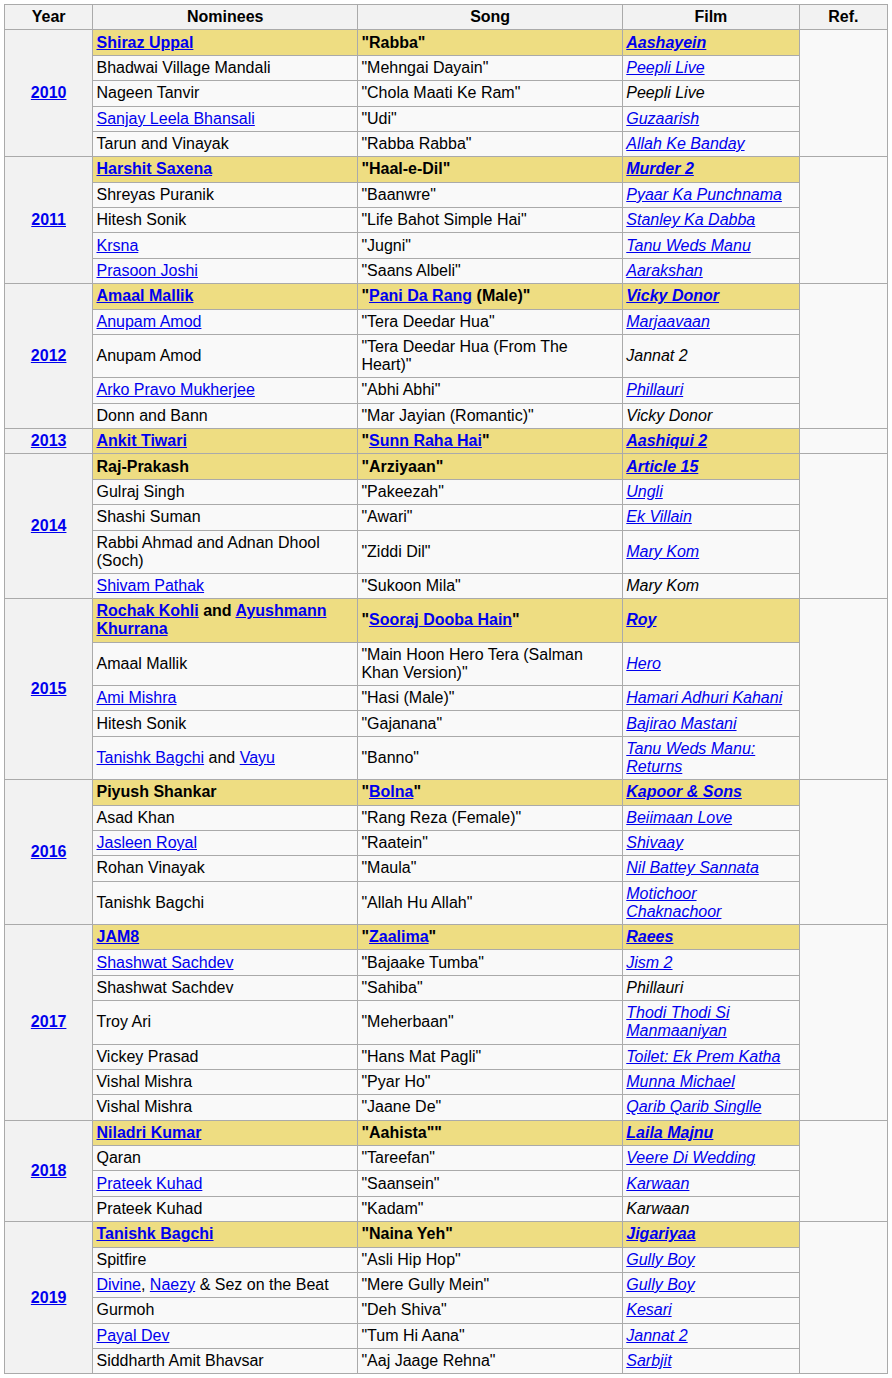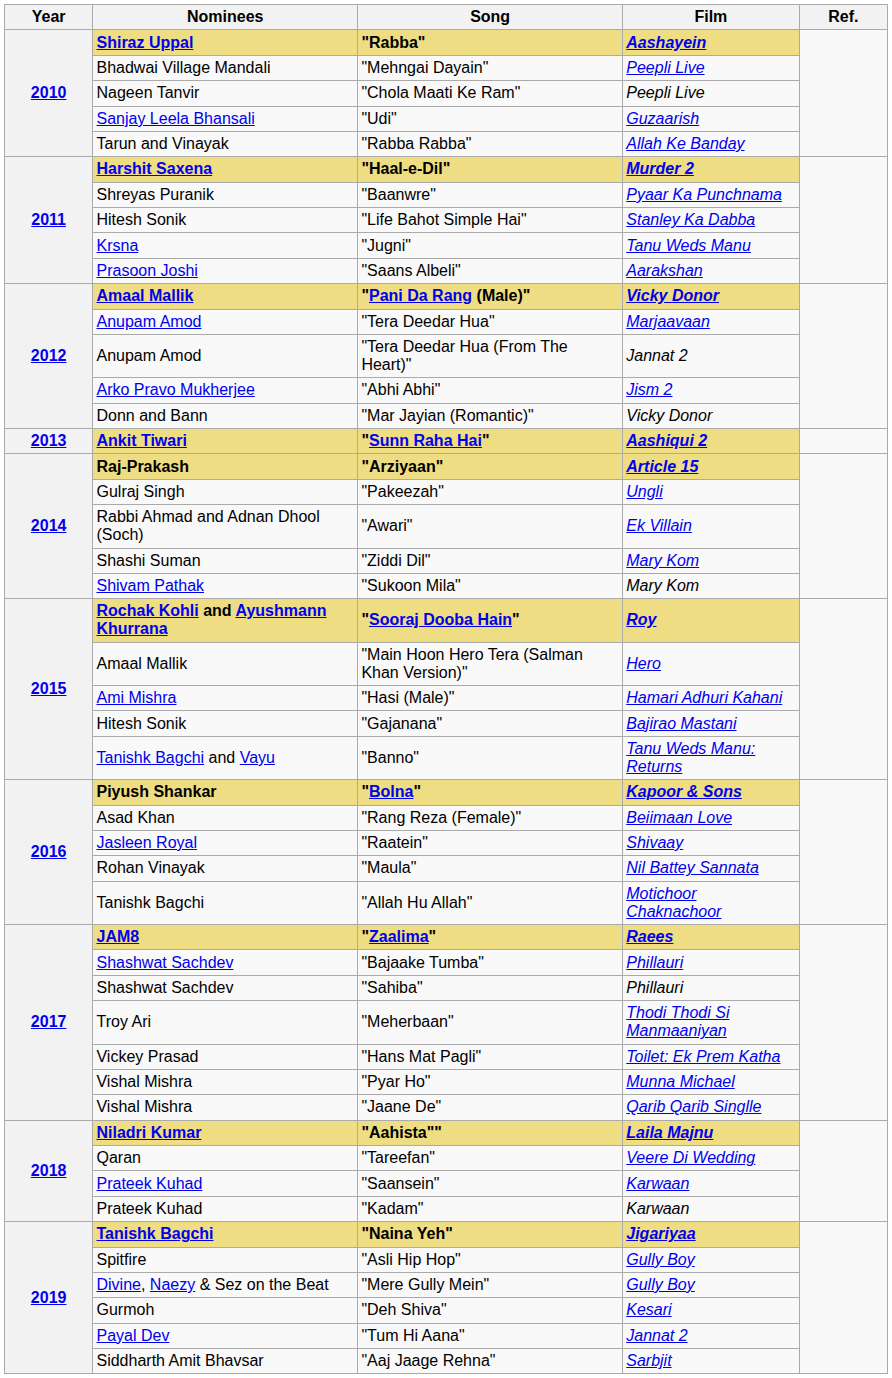"Abhi Abhi" | Film: Phillauri -> Jism 2
"Awari" | Nominees: Shashi Suman -> Rabbi Ahmad and Adnan Dhool (Soch)
"Ziddi Dil" | Nominees: Rabbi Ahmad and Adnan Dhool (Soch) -> Shashi Suman
"Bajaake Tumba" | Film: Jism 2 -> Phillauri
